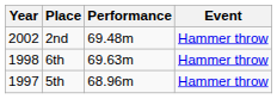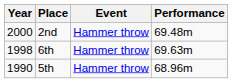columns swapped: Event <-> Performance
2nd | Year: 2002 -> 2000
5th | Year: 1997 -> 1990
